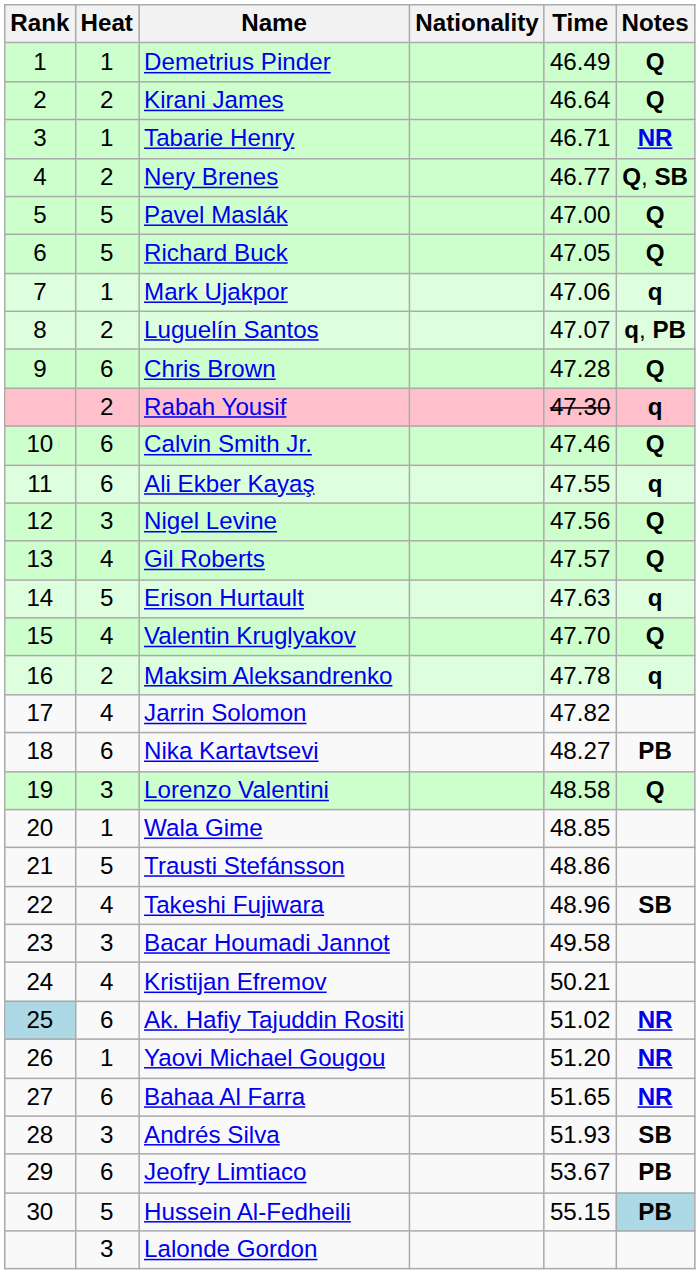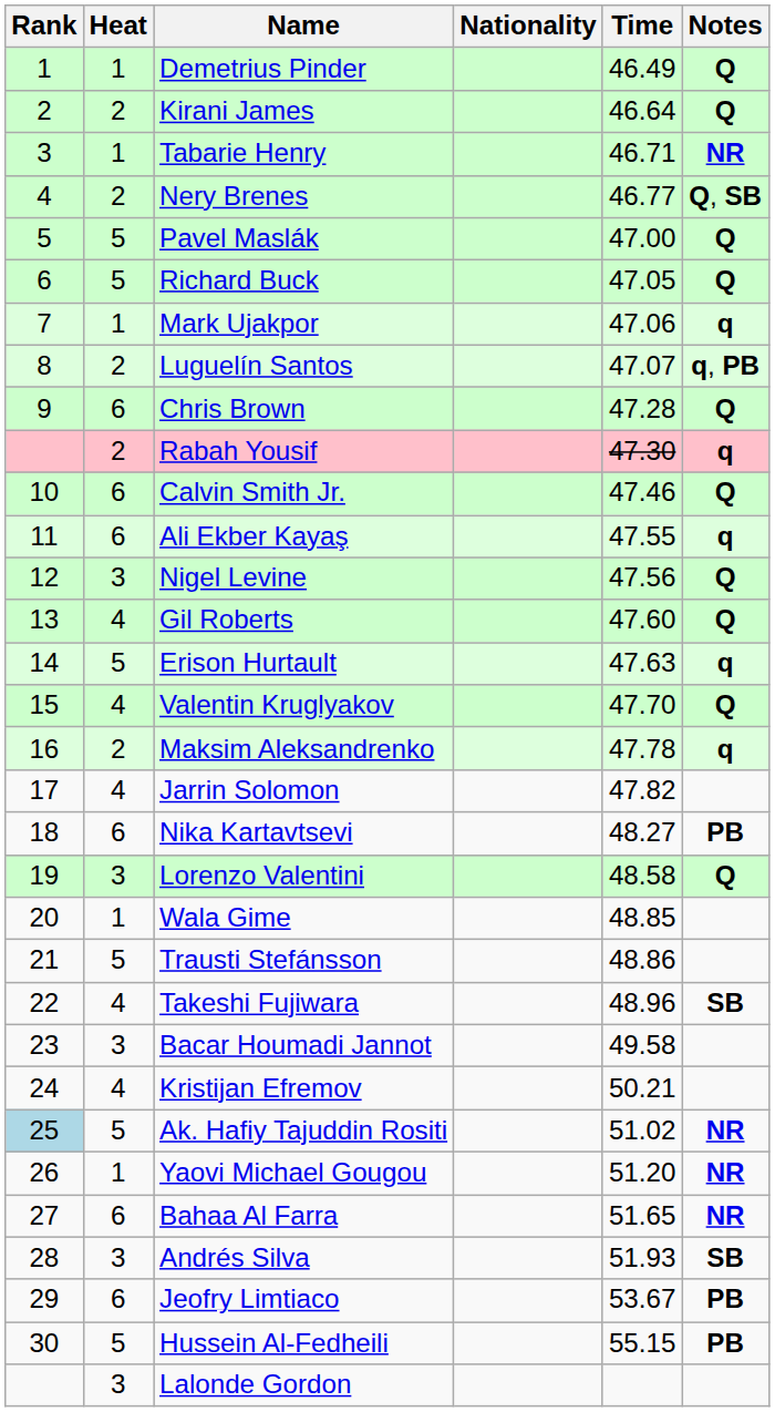Gil Roberts | Time: 47.57 -> 47.60
Ak. Hafiy Tajuddin Rositi | Heat: 6 -> 5
Hussein Al-Fedheili | Notes: lightblue background -> no background
